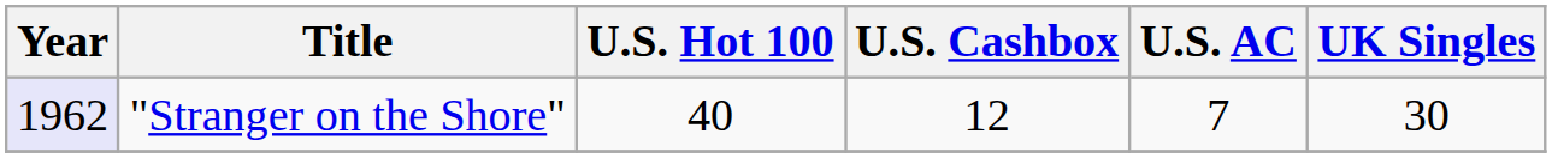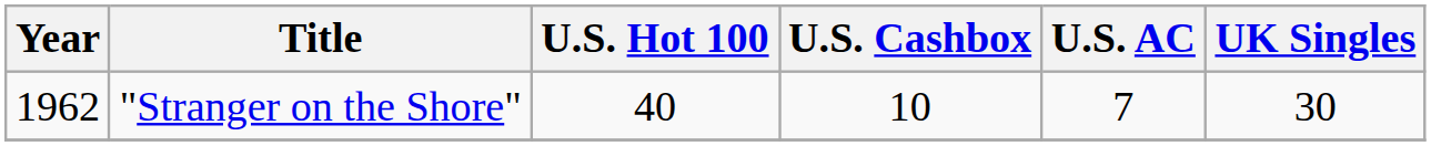"Stranger on the Shore" | Year: lavender background -> no background
"Stranger on the Shore" | U.S. Cashbox: 12 -> 10
